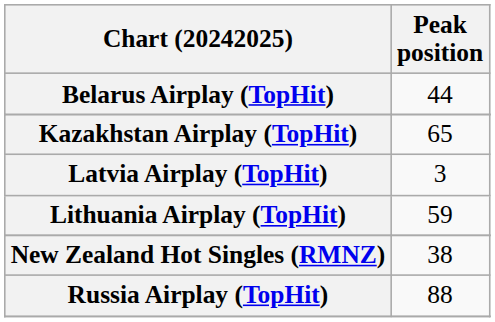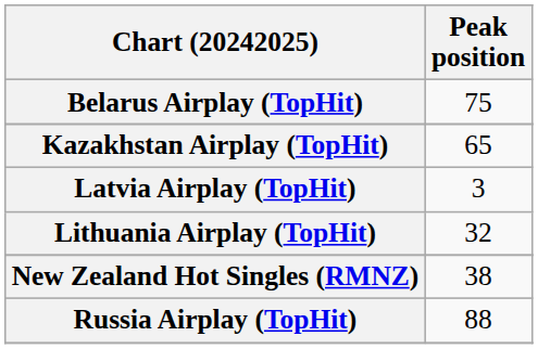Belarus Airplay (TopHit) | Peak position: 44 -> 75
Lithuania Airplay (TopHit) | Peak position: 59 -> 32
